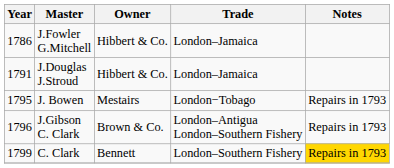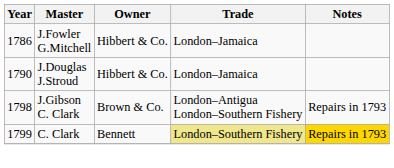J.Douglas J.Stroud | Year: 1791 -> 1790
- row: 1795 | J. Bowen | Mestairs | London−Tobago | Repairs in 1793
J.Gibson C. Clark | Year: 1796 -> 1798
C. Clark | Trade: no background -> khaki background
